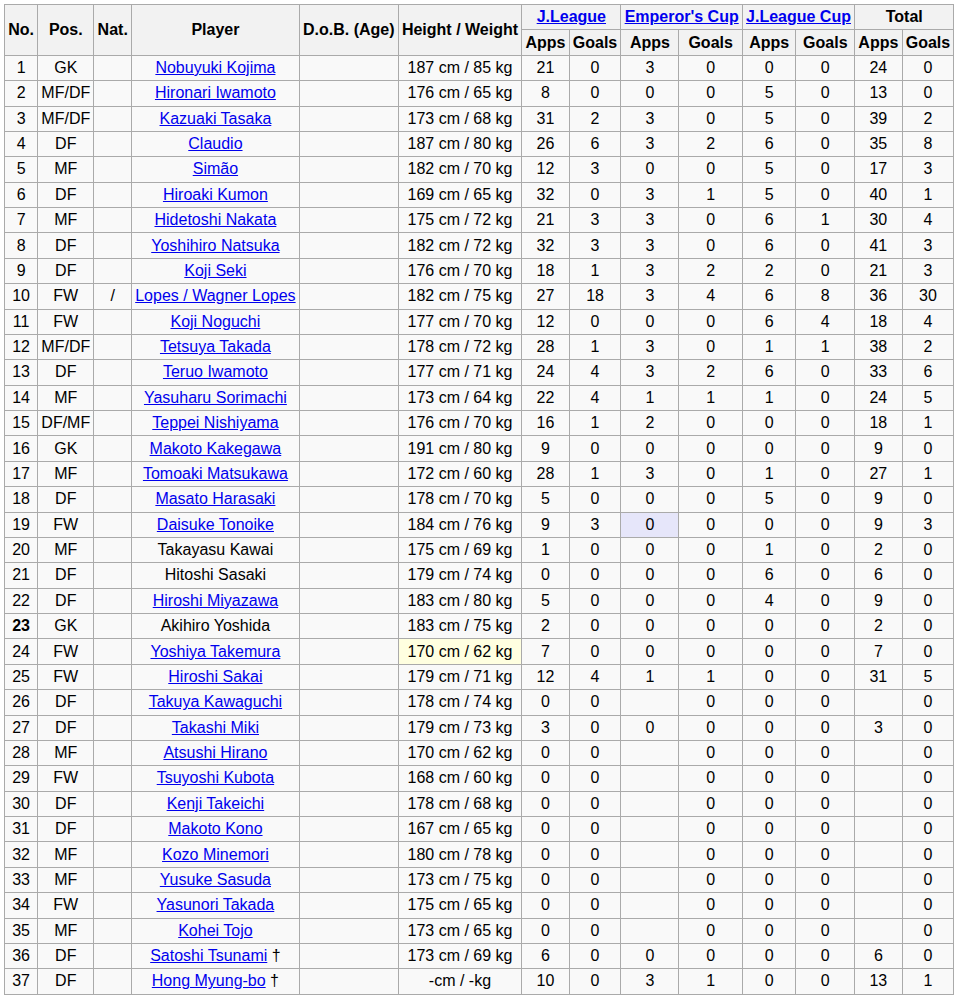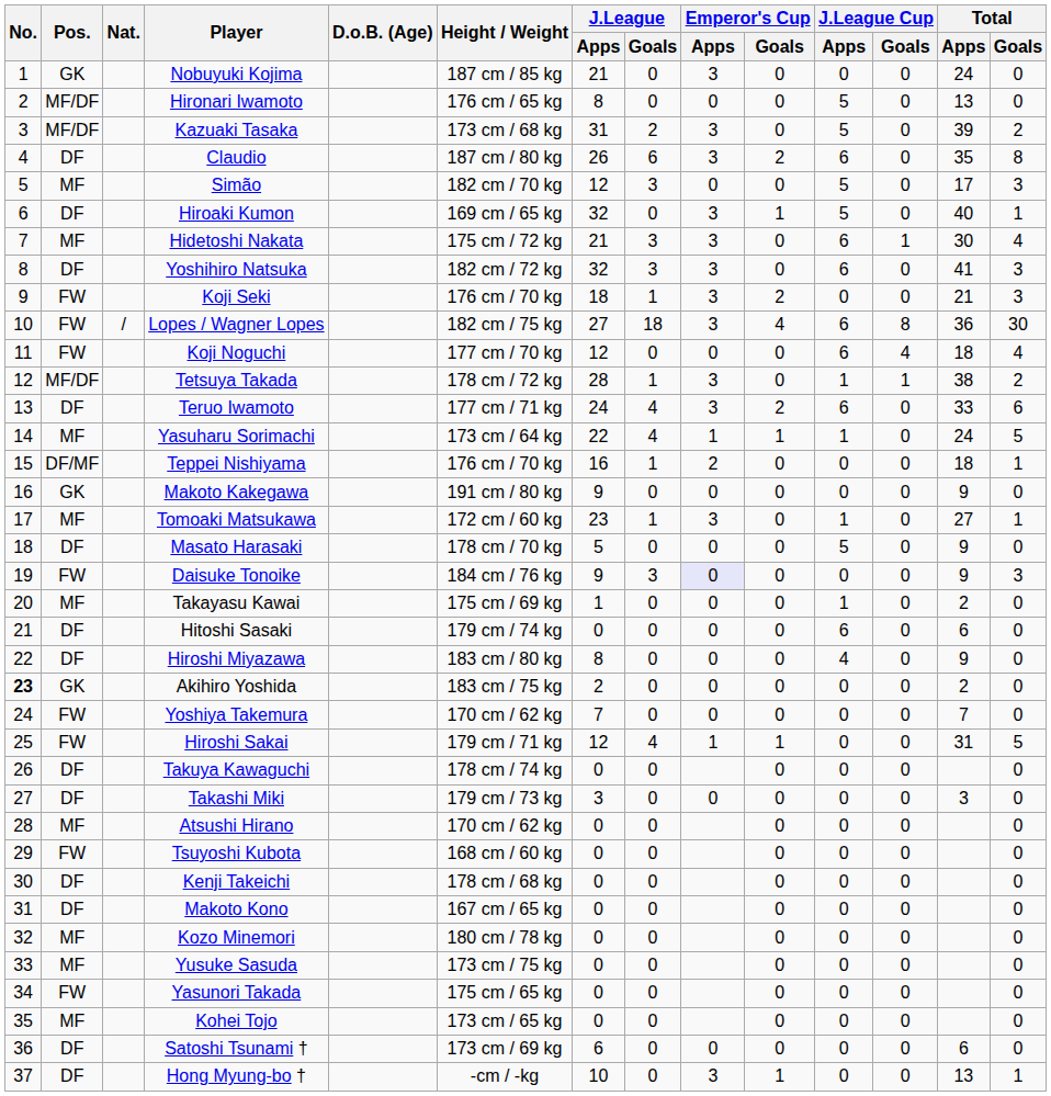Koji Seki | Pos.: DF -> FW
Koji Seki | J.League Cup / Apps: 2 -> 0
Tomoaki Matsukawa | J.League / Apps: 28 -> 23
Hiroshi Miyazawa | J.League / Apps: 5 -> 8
Yoshiya Takemura | Height / Weight: lightyellow background -> no background
